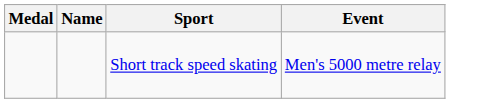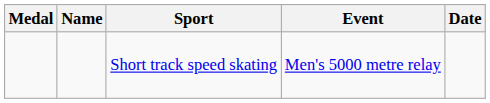+ column: Date
